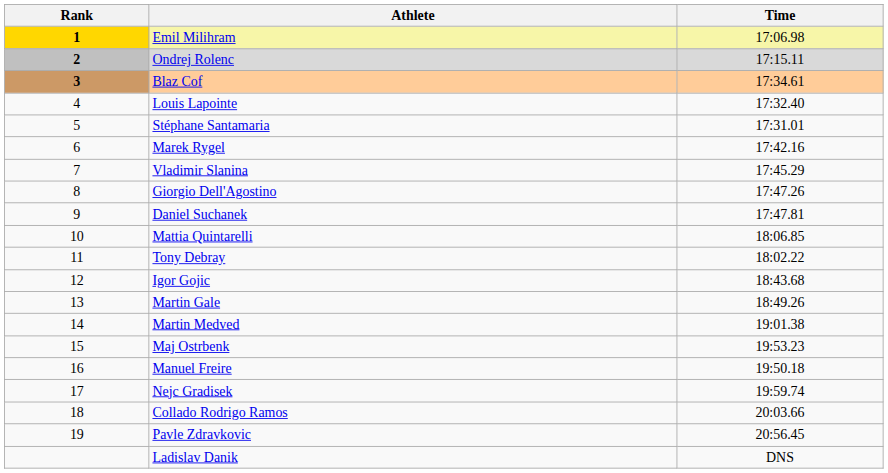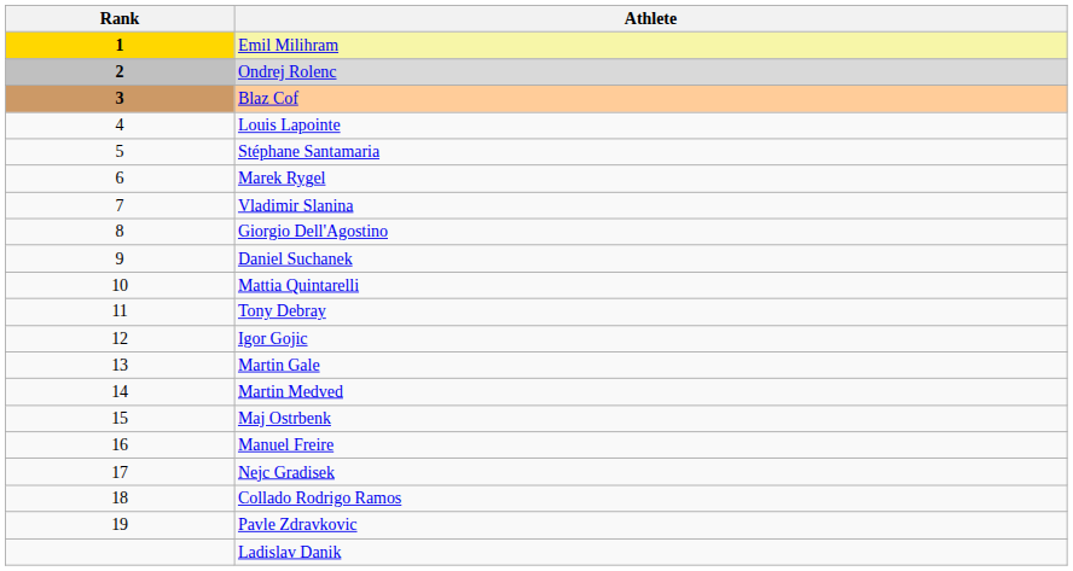- column: Time | 17:06.98 | 17:15.11 | 17:34.61 | 17:32.40 | 17:31.01 | 17:42.16 | 17:45.29 | 17:47.26 | 17:47.81 | 18:06.85 | 18:02.22 | 18:43.68 | 18:49.26 | 19:01.38 | 19:53.23 | 19:50.18 | 19:59.74 | 20:03.66 | 20:56.45 | DNS
